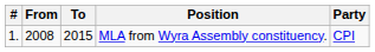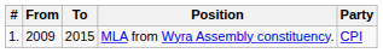MLA from Wyra Assembly constituency. | From: 2008 -> 2009
